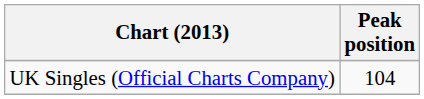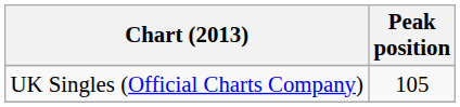UK Singles (Official Charts Company) | Peak position: 104 -> 105
